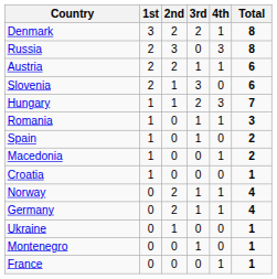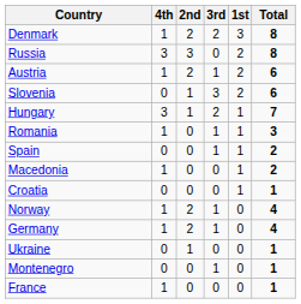columns swapped: 1st <-> 4th
